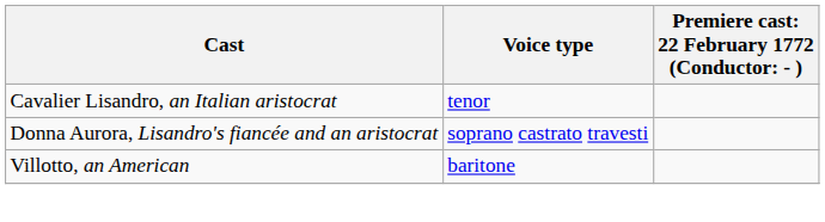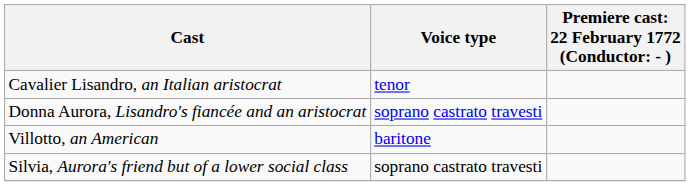+ row: Silvia, Aurora's friend but of a lower social class | soprano castrato travesti
